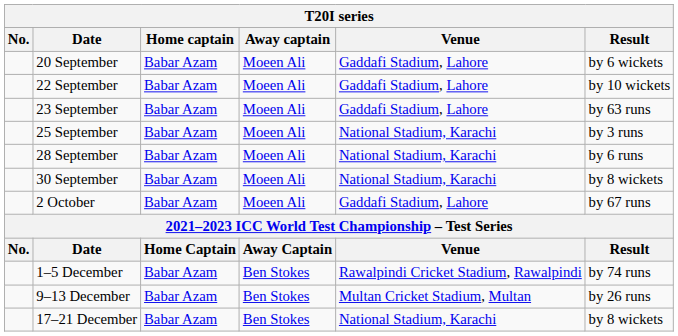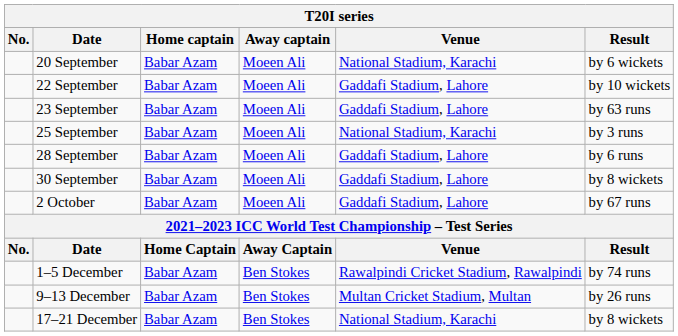20 September | Venue: Gaddafi Stadium, Lahore -> National Stadium, Karachi
28 September | Venue: National Stadium, Karachi -> Gaddafi Stadium, Lahore
30 September | Venue: National Stadium, Karachi -> Gaddafi Stadium, Lahore
